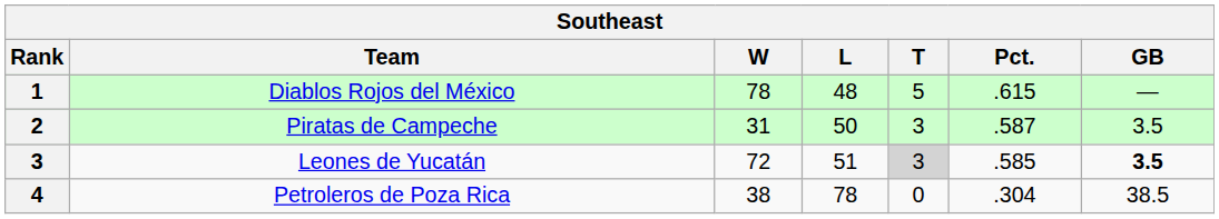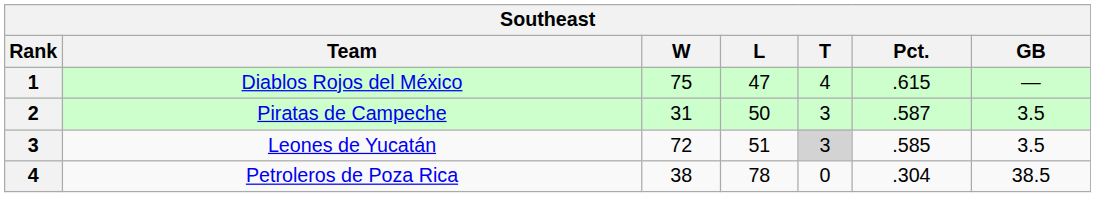Diablos Rojos del México | W: 78 -> 75
Diablos Rojos del México | L: 48 -> 47
Diablos Rojos del México | T: 5 -> 4
Leones de Yucatán | GB: bold -> normal
